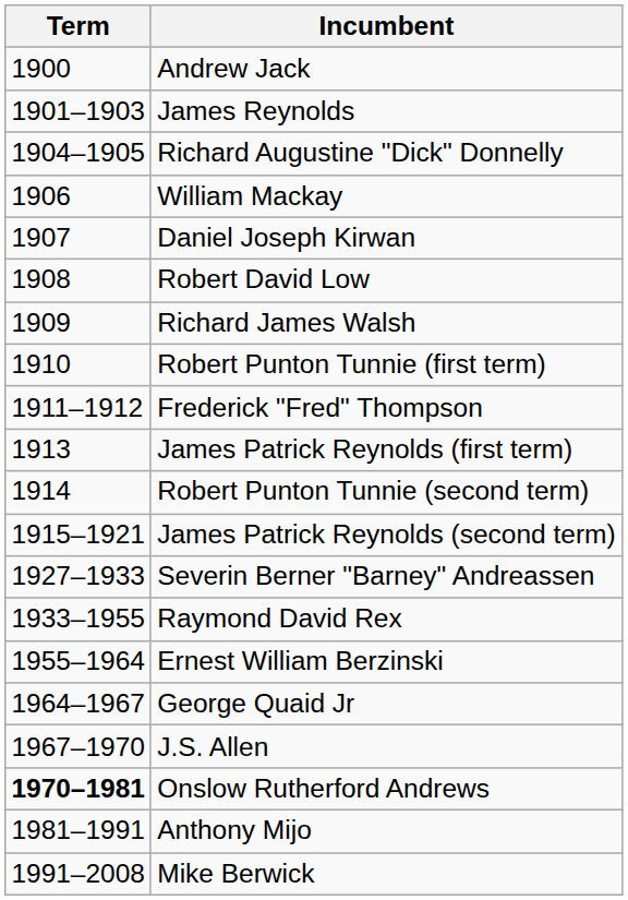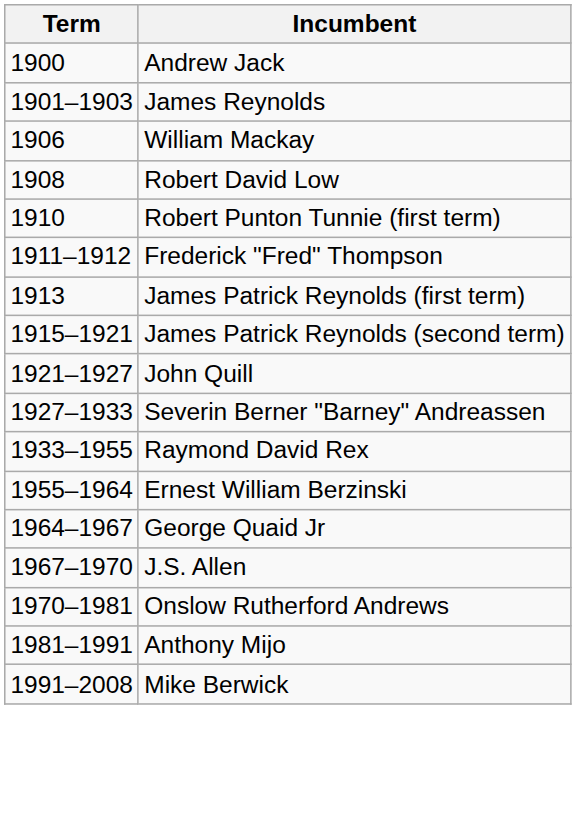- row: 1904–1905 | Richard Augustine "Dick" Donnelly
- row: 1907 | Daniel Joseph Kirwan
- row: 1909 | Richard James Walsh
- row: 1914 | Robert Punton Tunnie (second term)
+ row: 1921–1927 | John Quill
Onslow Rutherford Andrews | Term: bold -> normal
